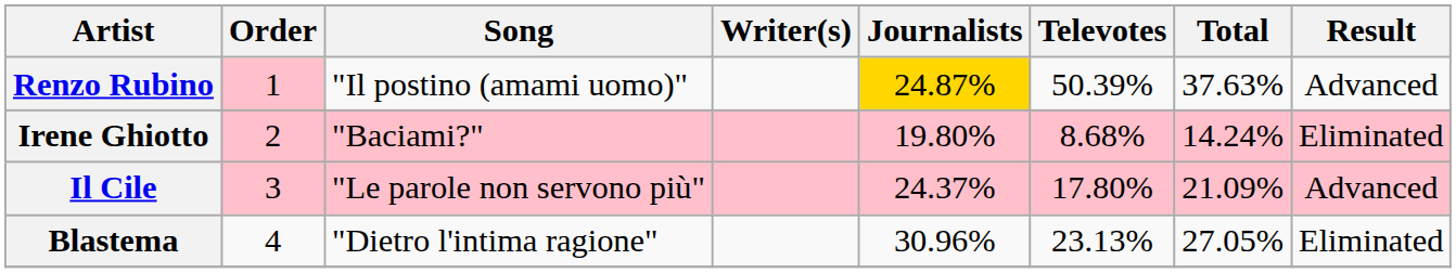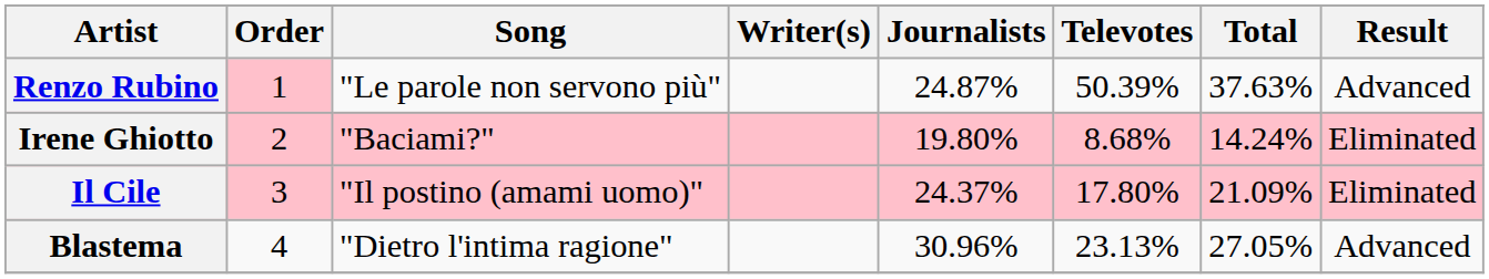Renzo Rubino | Song: "Il postino (amami uomo)" -> "Le parole non servono più"
Renzo Rubino | Journalists: gold background -> no background
Il Cile | Song: "Le parole non servono più" -> "Il postino (amami uomo)"
Il Cile | Result: Advanced -> Eliminated
Blastema | Result: Eliminated -> Advanced
